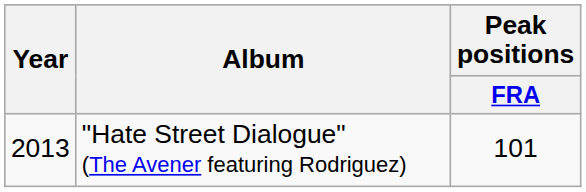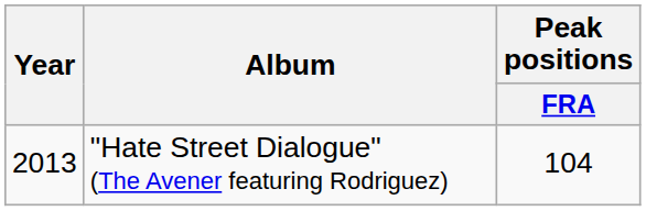"Hate Street Dialogue" (The Avener featuring Rodriguez) | Peak positions / FRA: 101 -> 104
